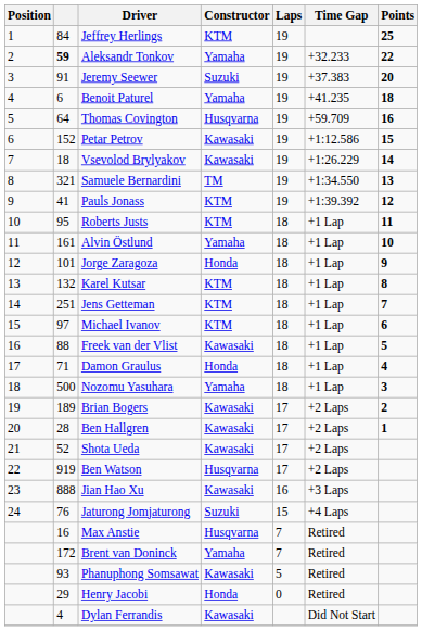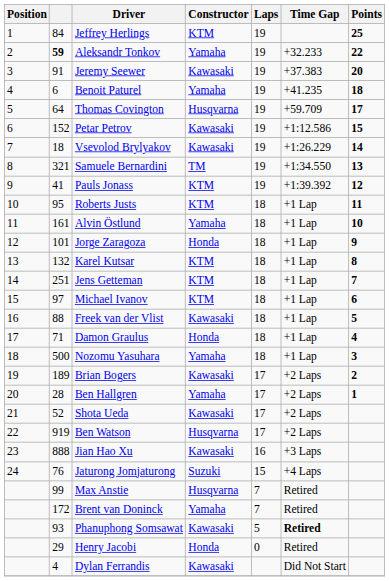Jeremy Seewer | Constructor: Suzuki -> Kawasaki
Thomas Covington | Points: 16 -> 17
Ben Hallgren | Constructor: Kawasaki -> Yamaha
Max Anstie | column 2: 16 -> 99
Phanuphong Somsawat | Time Gap: normal -> bold
